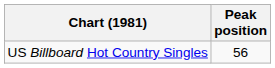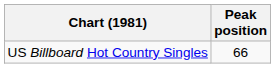US Billboard Hot Country Singles | Peak position: 56 -> 66
